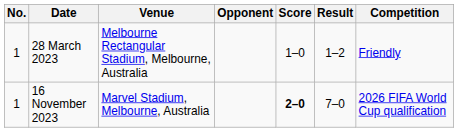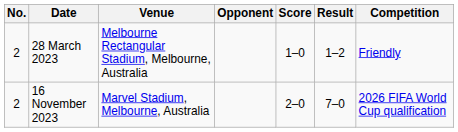28 March 2023 | No.: 1 -> 2
16 November 2023 | No.: 1 -> 2
16 November 2023 | Score: bold -> normal
